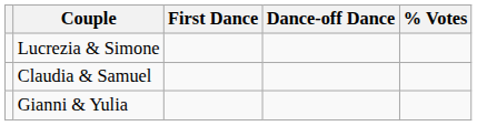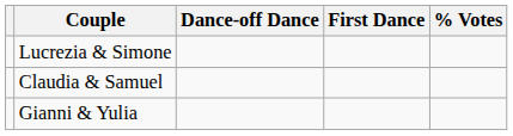columns swapped: First Dance <-> Dance-off Dance
